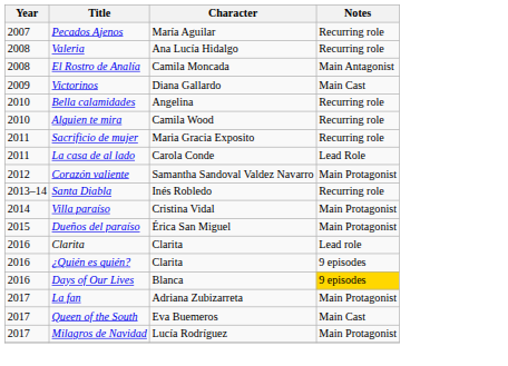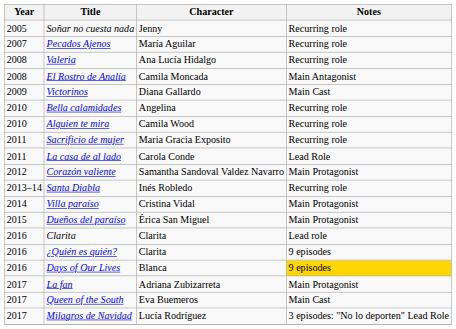+ row: 2005 | Soñar no cuesta nada | Jenny | Recurring role
Milagros de Navidad | Notes: Main Protagonist -> 3 episodes: "No lo deporten" Lead Role
